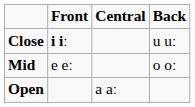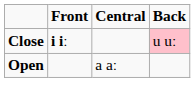Close | Back: no background -> pink background
- row: Mid | e eː | o oː
